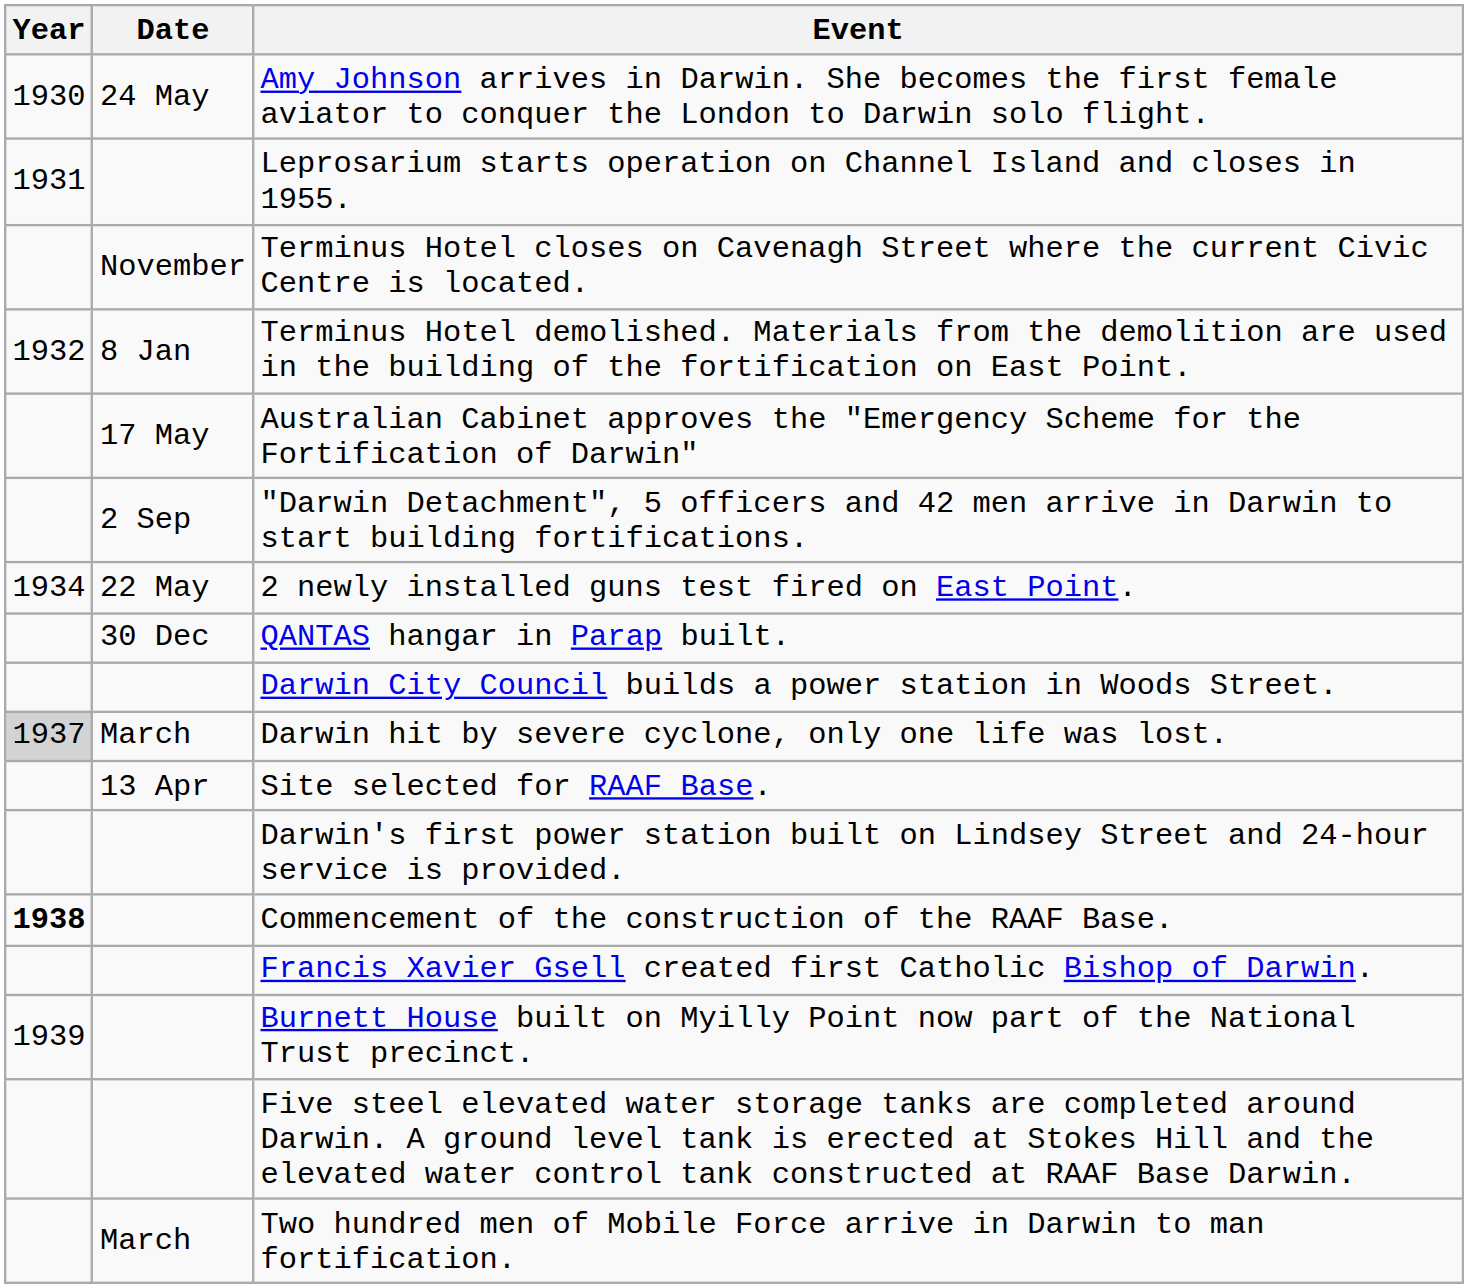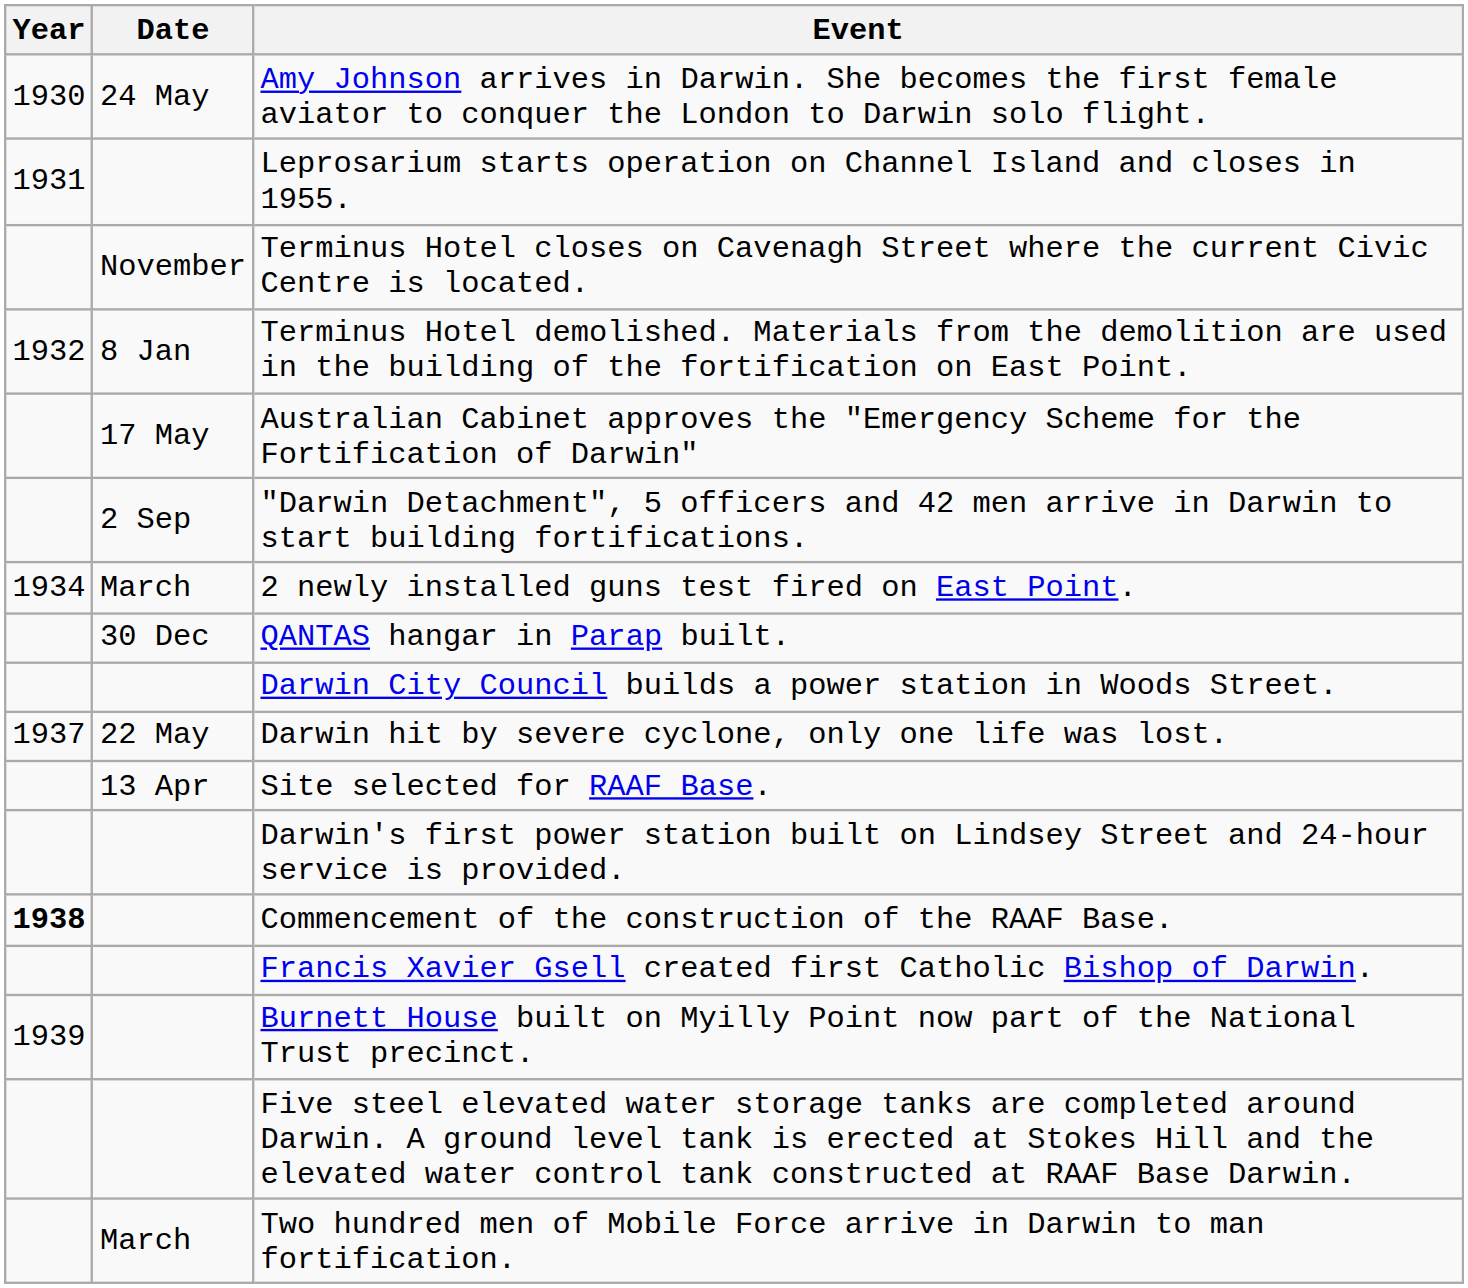2 newly installed guns test fired on East Point. | Date: 22 May -> March
Darwin hit by severe cyclone, only one life was lost. | Year: lightgrey background -> no background
Darwin hit by severe cyclone, only one life was lost. | Date: March -> 22 May
